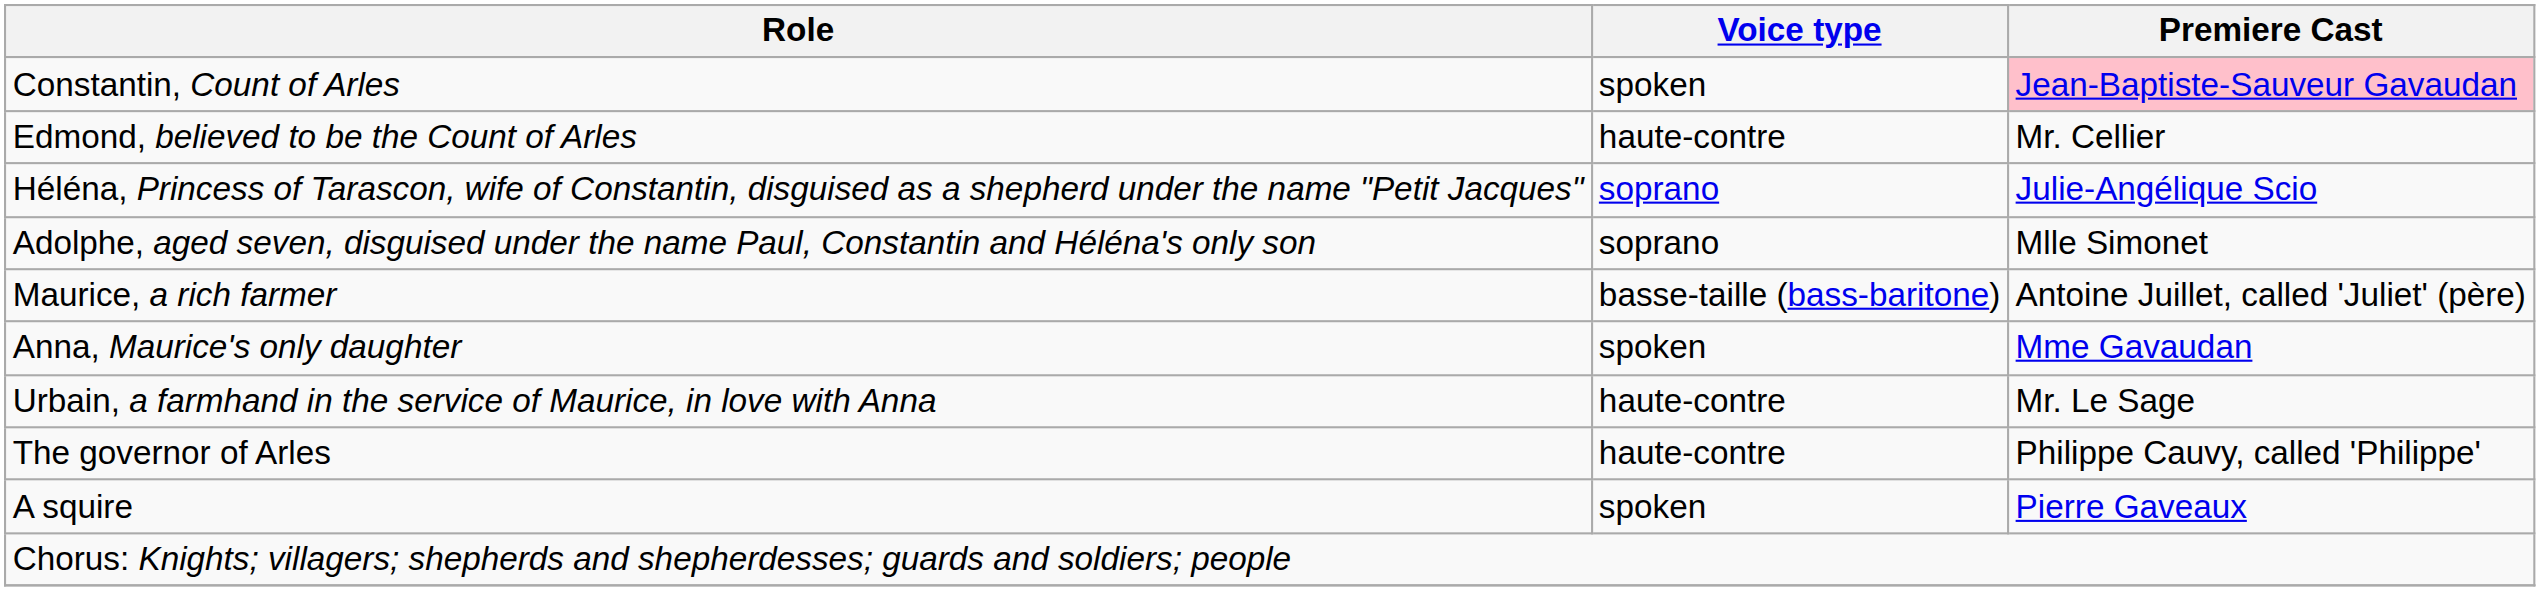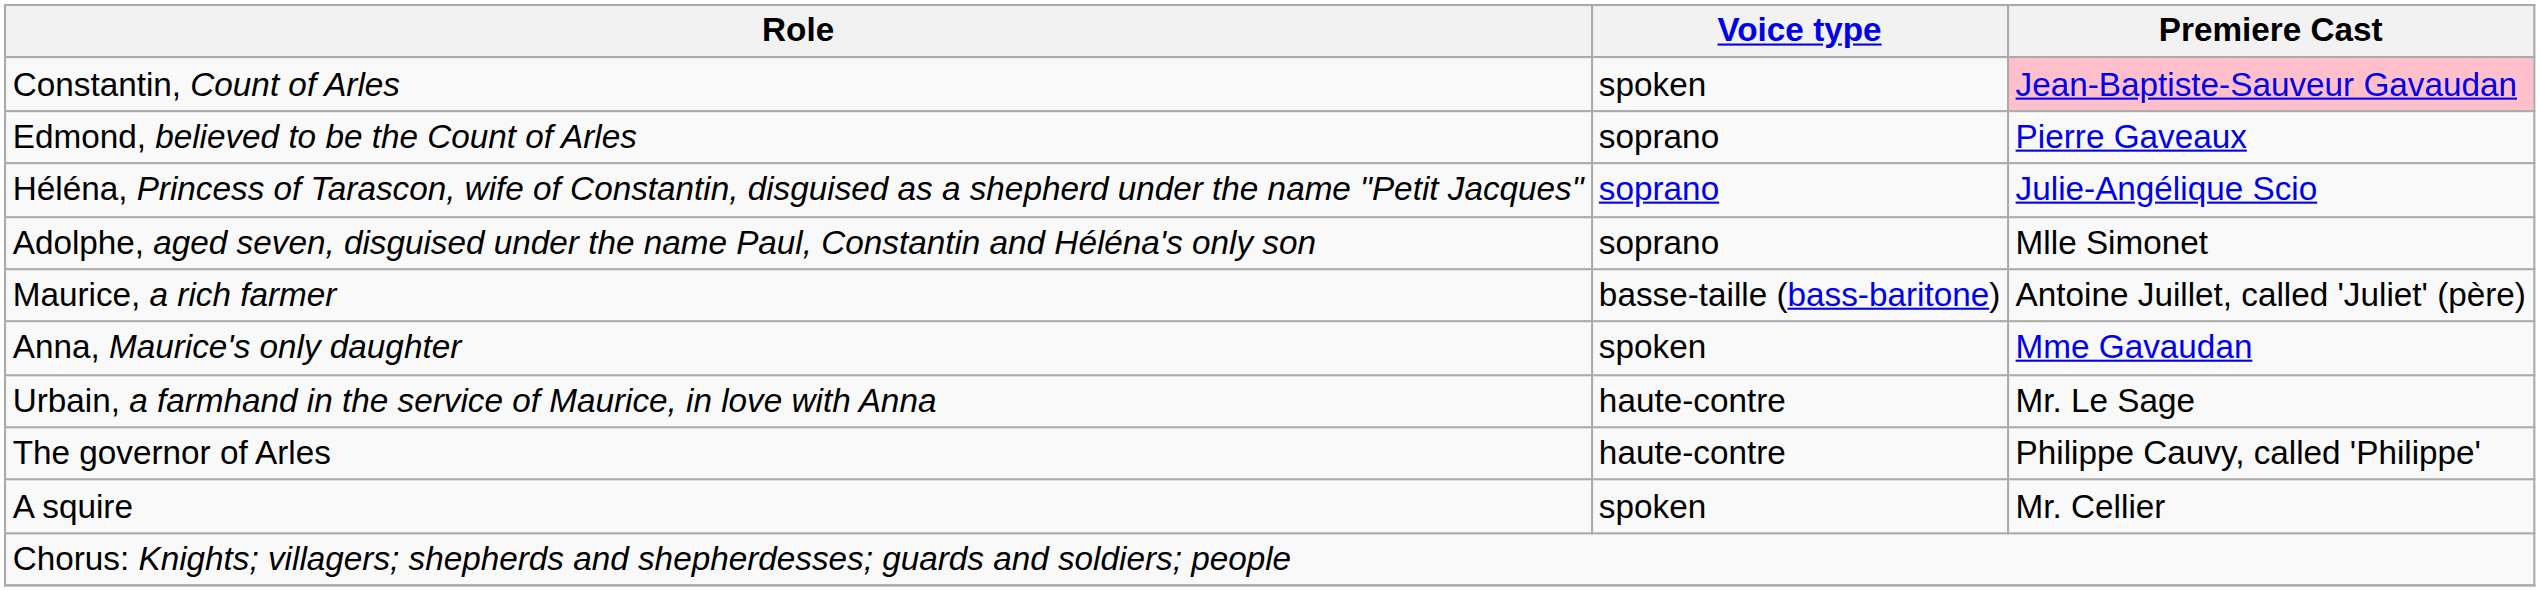Edmond, believed to be the Count of Arles | Voice type: haute-contre -> soprano
Edmond, believed to be the Count of Arles | Premiere Cast: Mr. Cellier -> Pierre Gaveaux
A squire | Premiere Cast: Pierre Gaveaux -> Mr. Cellier
